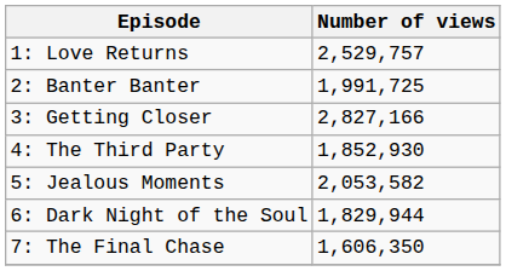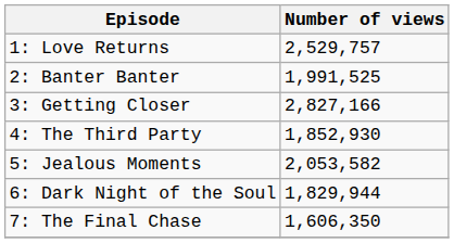2: Banter Banter | Number of views: 1,991,725 -> 1,991,525
